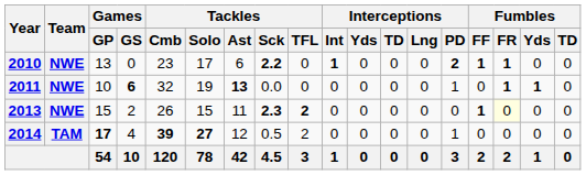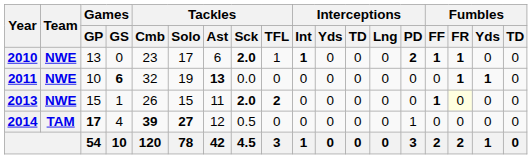2010 | Tackles / Sck: 2.2 -> 2.0
2010 | Tackles / TFL: 0 -> 1
2011 | Interceptions / PD: 1 -> 0
2013 | Games / GS: 2 -> 1
2013 | Tackles / Sck: 2.3 -> 2.0
2014 | Tackles / TFL: 2 -> 0
